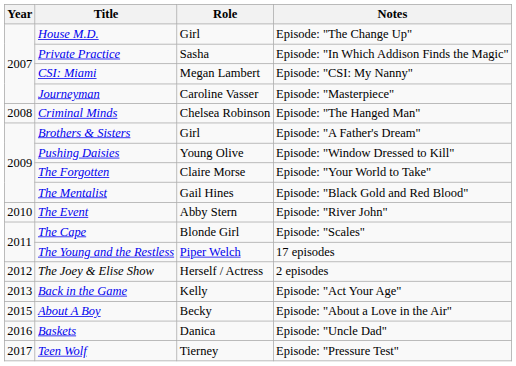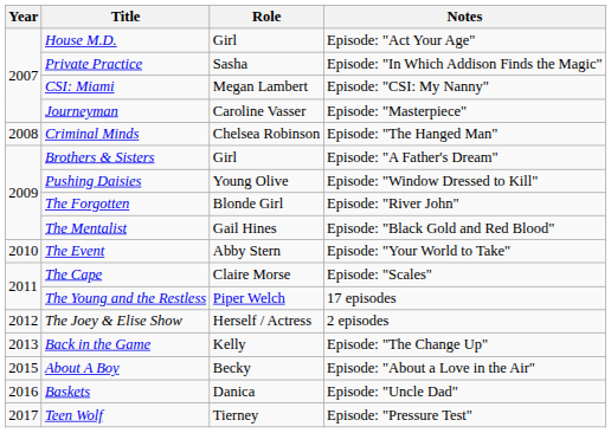House M.D. | Notes: Episode: "The Change Up" -> Episode: "Act Your Age"
The Forgotten | Role: Claire Morse -> Blonde Girl
The Forgotten | Notes: Episode: "Your World to Take" -> Episode: "River John"
The Event | Notes: Episode: "River John" -> Episode: "Your World to Take"
The Cape | Role: Blonde Girl -> Claire Morse
Back in the Game | Notes: Episode: "Act Your Age" -> Episode: "The Change Up"
